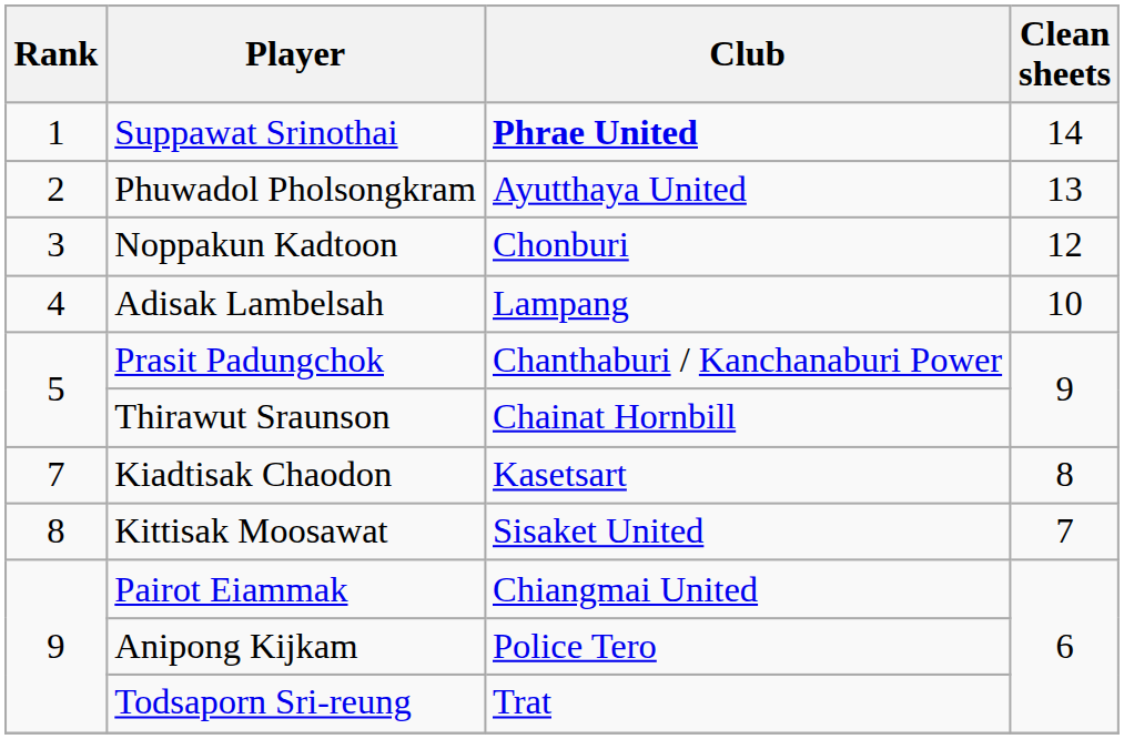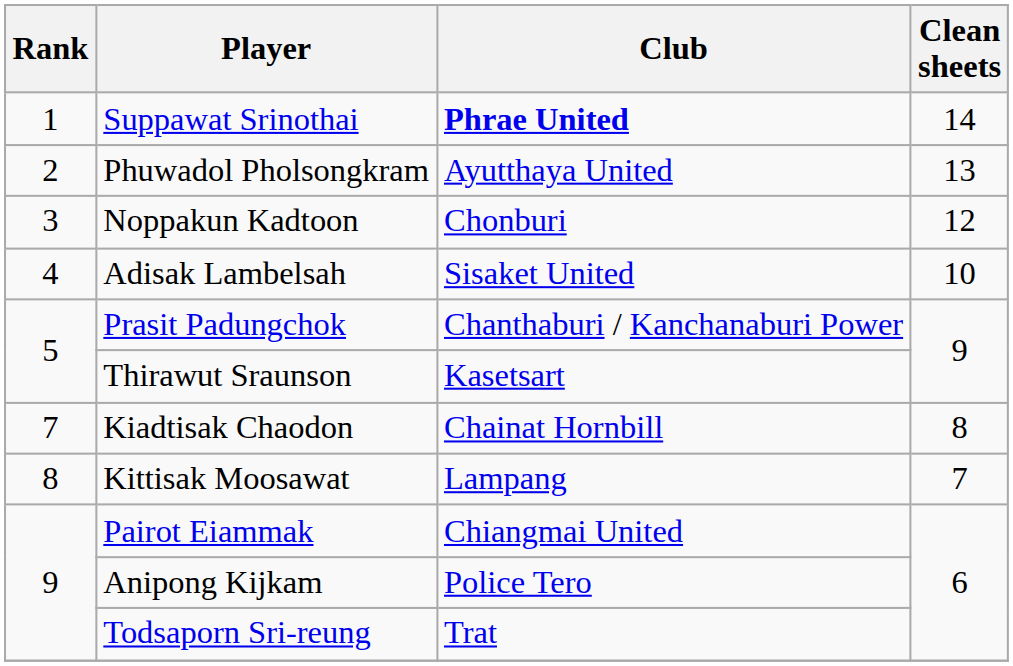Adisak Lambelsah | Club: Lampang -> Sisaket United
Thirawut Sraunson | Club: Chainat Hornbill -> Kasetsart
Kiadtisak Chaodon | Club: Kasetsart -> Chainat Hornbill
Kittisak Moosawat | Club: Sisaket United -> Lampang
